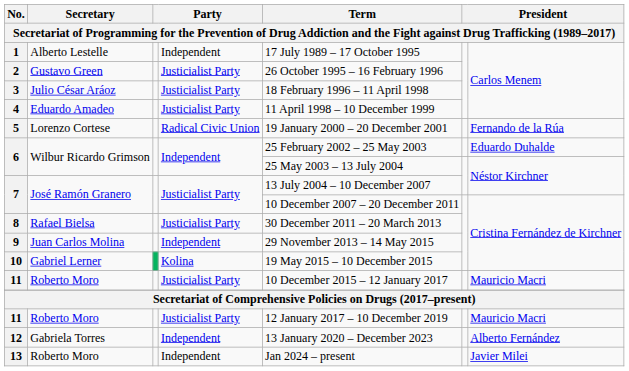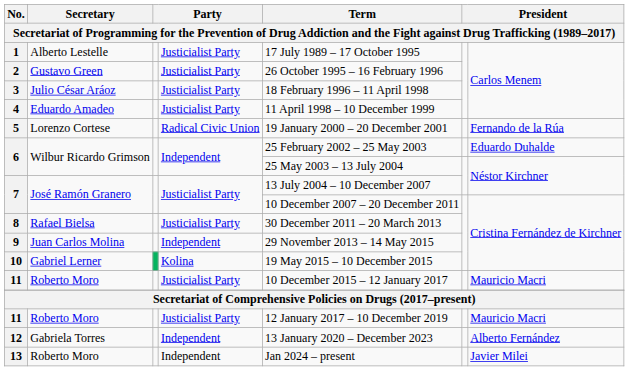1 | column 4: Independent -> Justicialist Party
